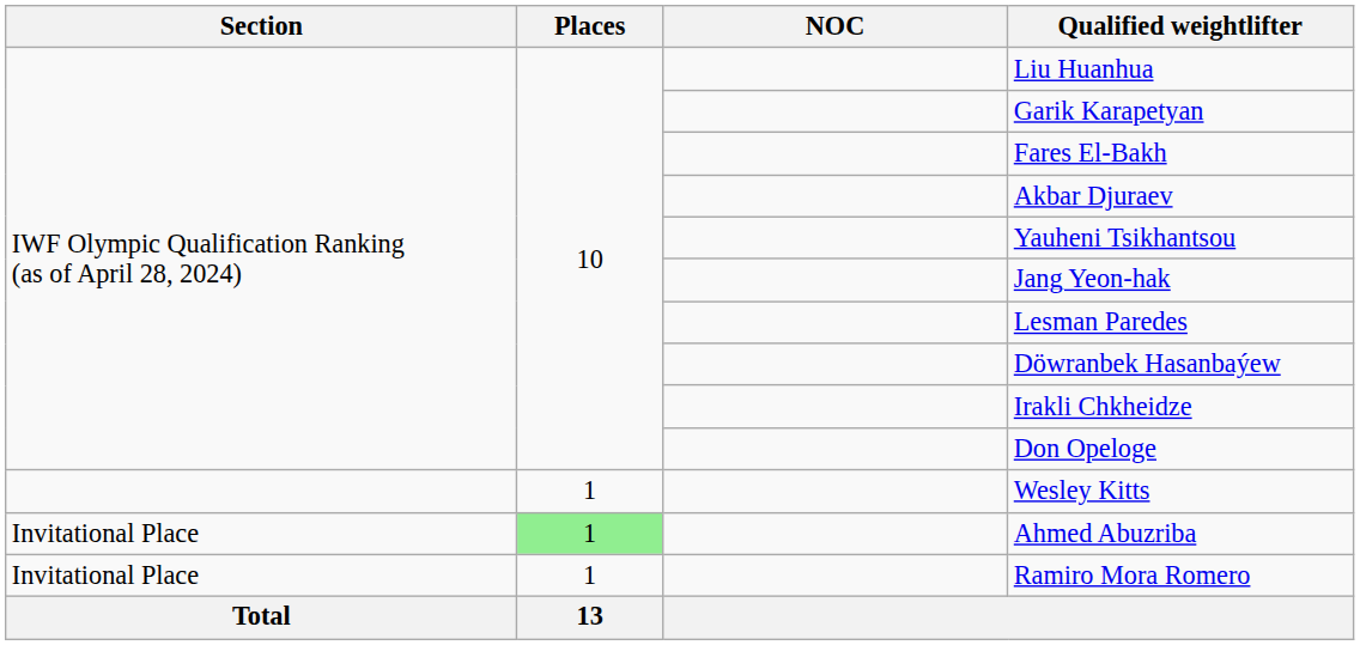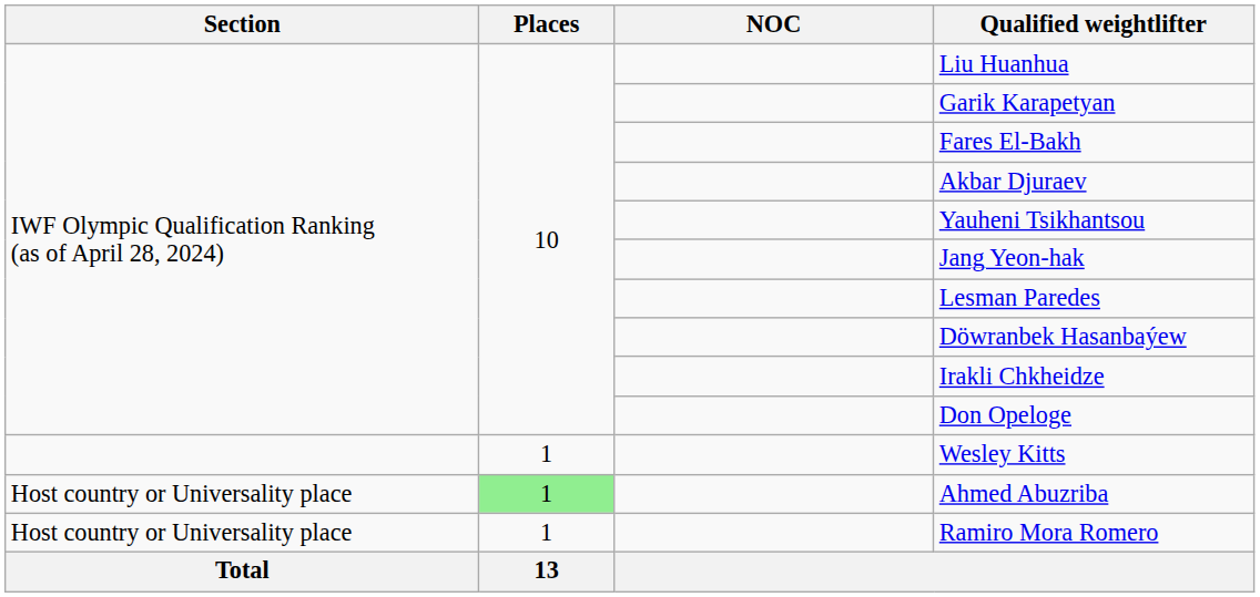Ahmed Abuzriba | Section: Invitational Place -> Host country or Universality place
Ramiro Mora Romero | Section: Invitational Place -> Host country or Universality place
